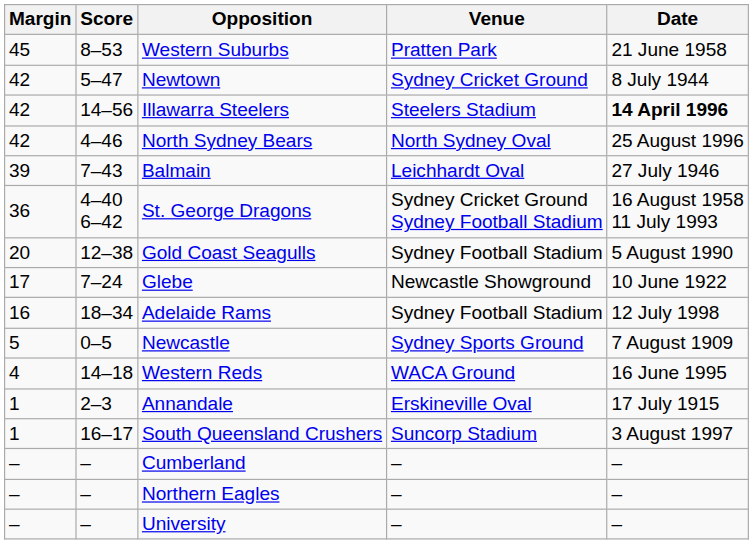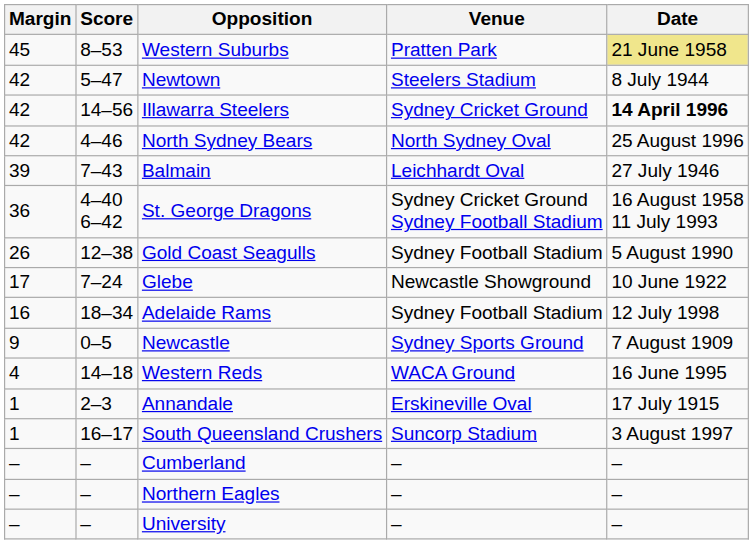Western Suburbs | Date: no background -> khaki background
Newtown | Venue: Sydney Cricket Ground -> Steelers Stadium
Illawarra Steelers | Venue: Steelers Stadium -> Sydney Cricket Ground
Gold Coast Seagulls | Margin: 20 -> 26
Newcastle | Margin: 5 -> 9
